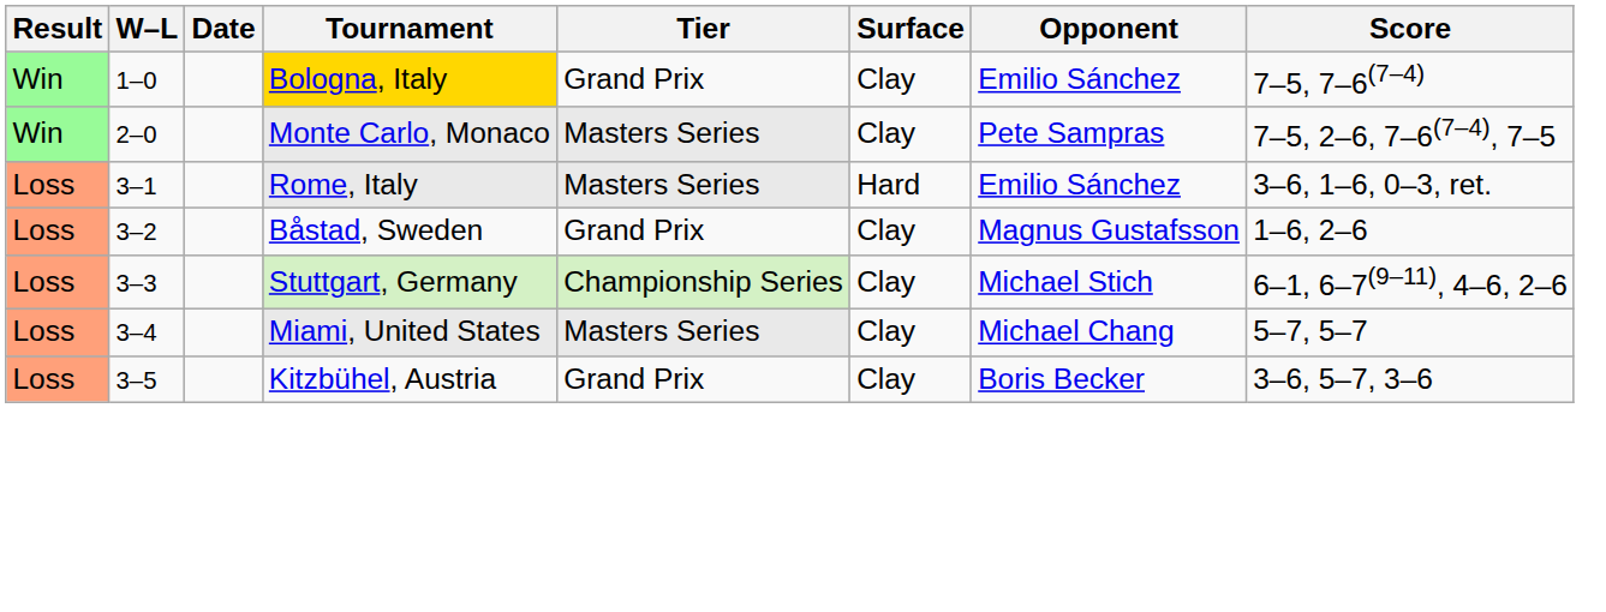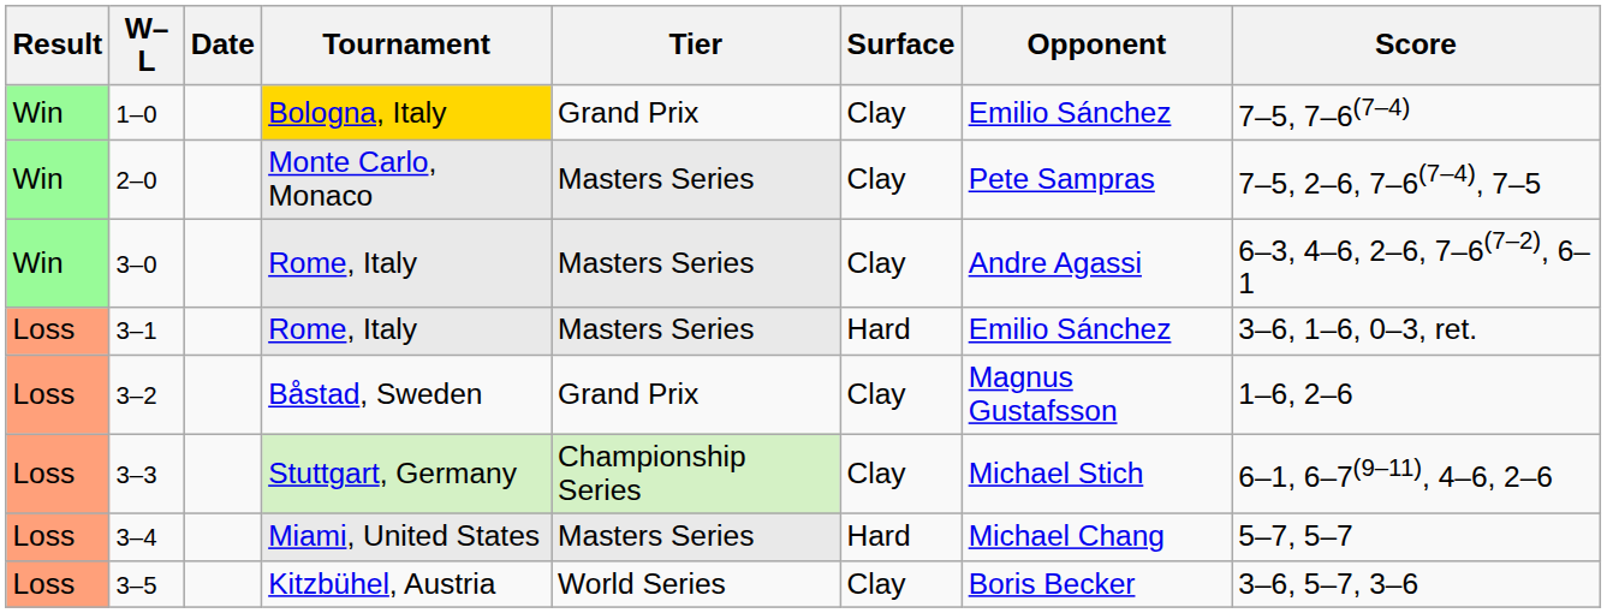+ row: Win | 3–0 | Rome, Italy | Masters Series | Clay | Andre Agassi | 6–3, 4–6, 2–6, 7–6(7–2), 6–1
3–4 | Surface: Clay -> Hard
3–5 | Tier: Grand Prix -> World Series
